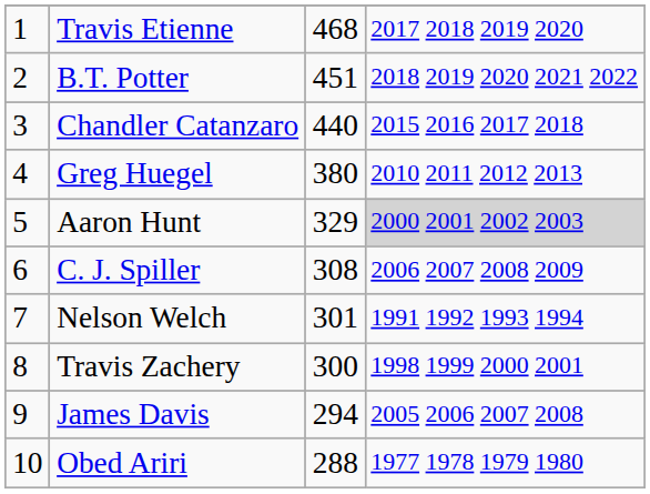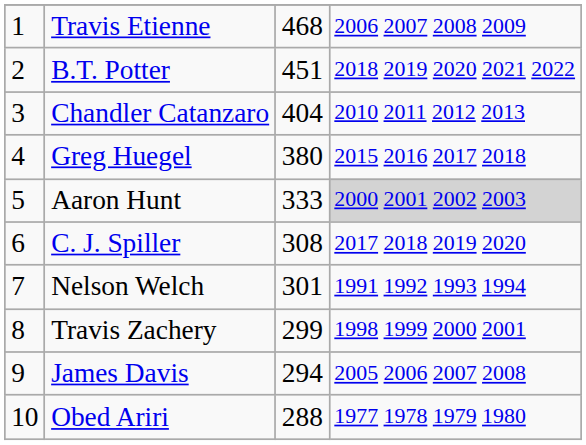Travis Etienne | column 4: 2017 2018 2019 2020 -> 2006 2007 2008 2009
Chandler Catanzaro | column 3: 440 -> 404
Chandler Catanzaro | column 4: 2015 2016 2017 2018 -> 2010 2011 2012 2013
Greg Huegel | column 4: 2010 2011 2012 2013 -> 2015 2016 2017 2018
Aaron Hunt | column 3: 329 -> 333
C. J. Spiller | column 4: 2006 2007 2008 2009 -> 2017 2018 2019 2020
Travis Zachery | column 3: 300 -> 299
